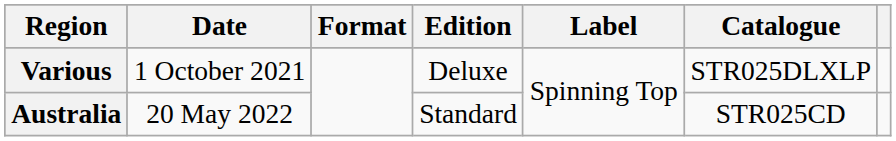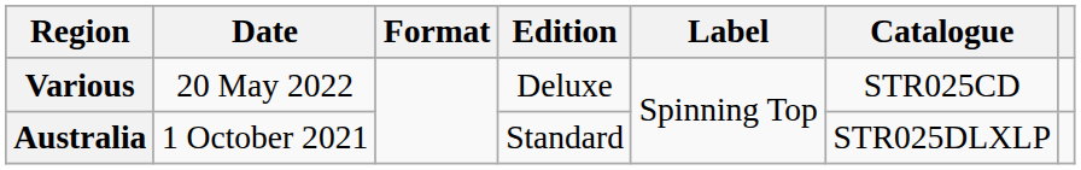Various | Date: 1 October 2021 -> 20 May 2022
Various | Catalogue: STR025DLXLP -> STR025CD
Australia | Date: 20 May 2022 -> 1 October 2021
Australia | Catalogue: STR025CD -> STR025DLXLP
